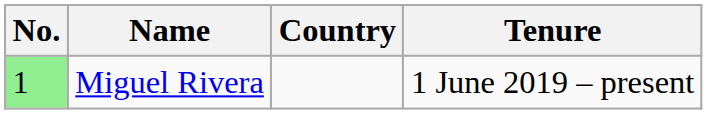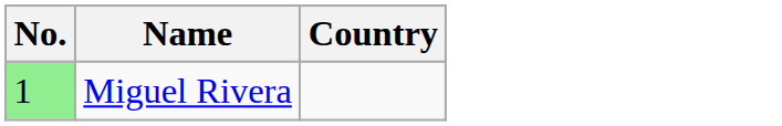- column: Tenure | 1 June 2019 – present
